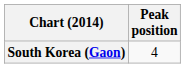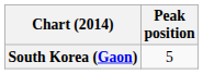South Korea (Gaon) | Peak position: 4 -> 5
